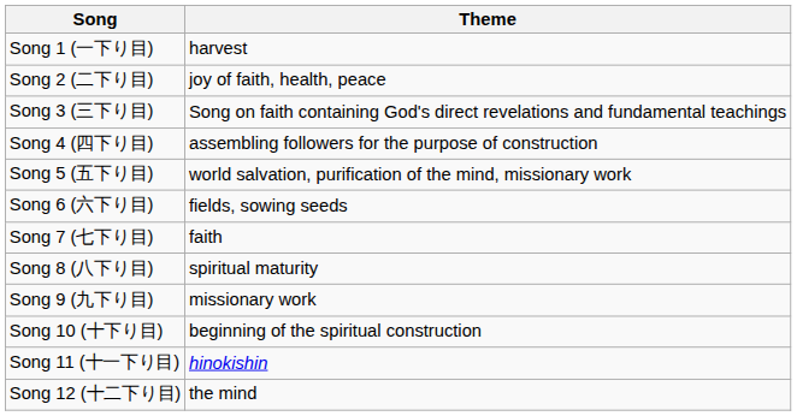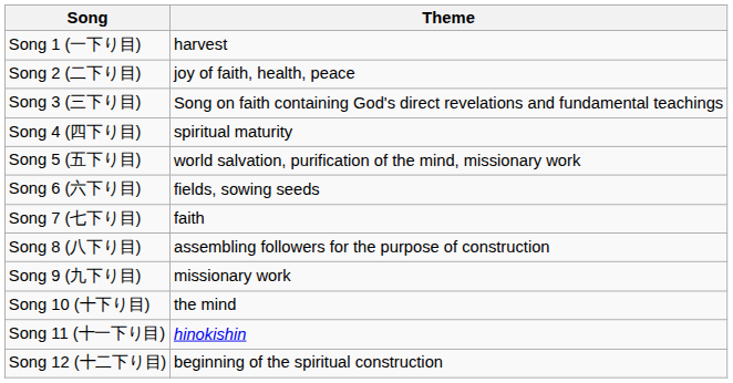Song 4 (四下り目) | Theme: assembling followers for the purpose of construction -> spiritual maturity
Song 8 (八下り目) | Theme: spiritual maturity -> assembling followers for the purpose of construction
Song 10 (十下り目) | Theme: beginning of the spiritual construction -> the mind
Song 12 (十二下り目) | Theme: the mind -> beginning of the spiritual construction
